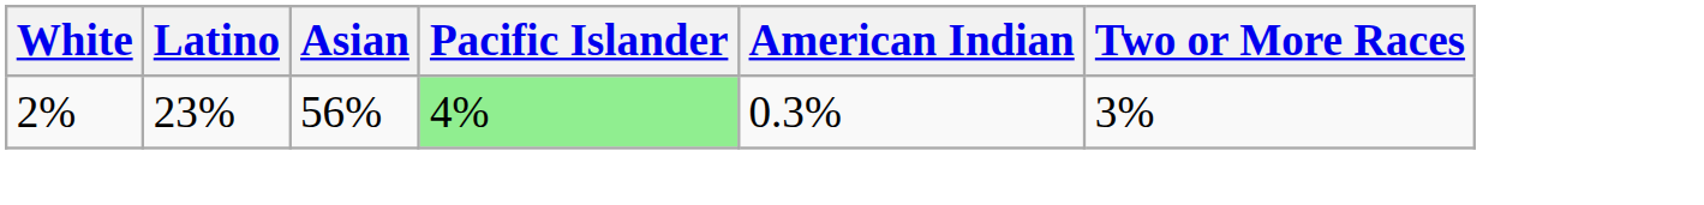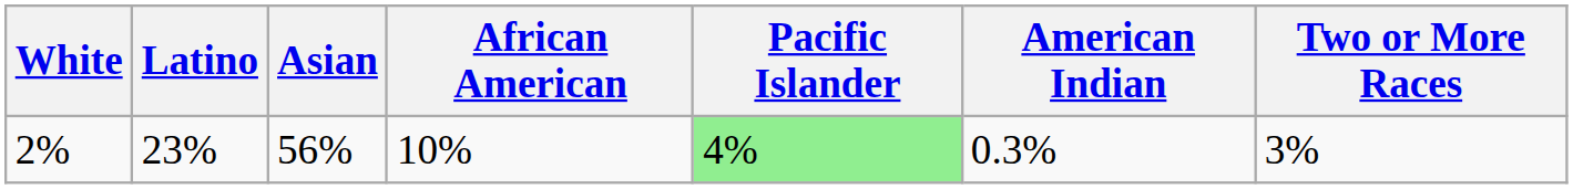+ column: African American | 10%
